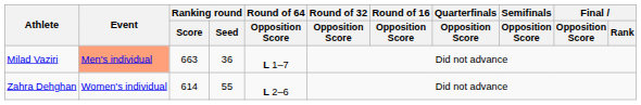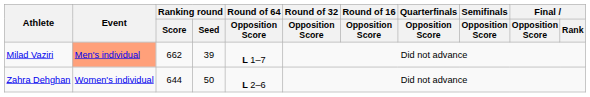Milad Vaziri | Ranking round / Score: 663 -> 662
Milad Vaziri | Ranking round / Seed: 36 -> 39
Zahra Dehghan | Ranking round / Score: 614 -> 644
Zahra Dehghan | Ranking round / Seed: 55 -> 50
